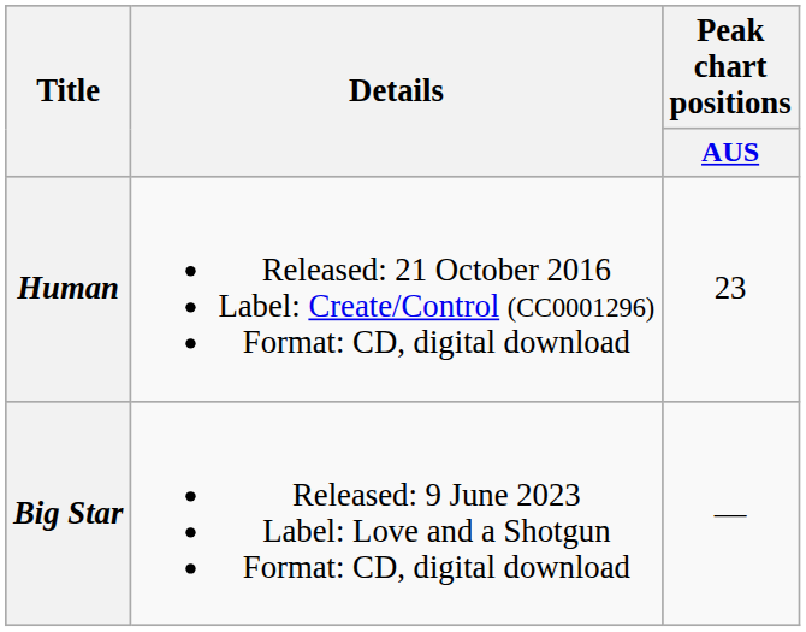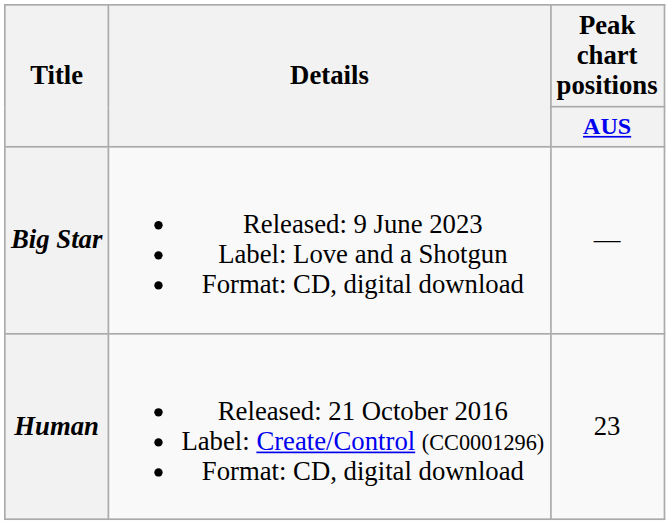rows swapped: Human <-> Big Star
